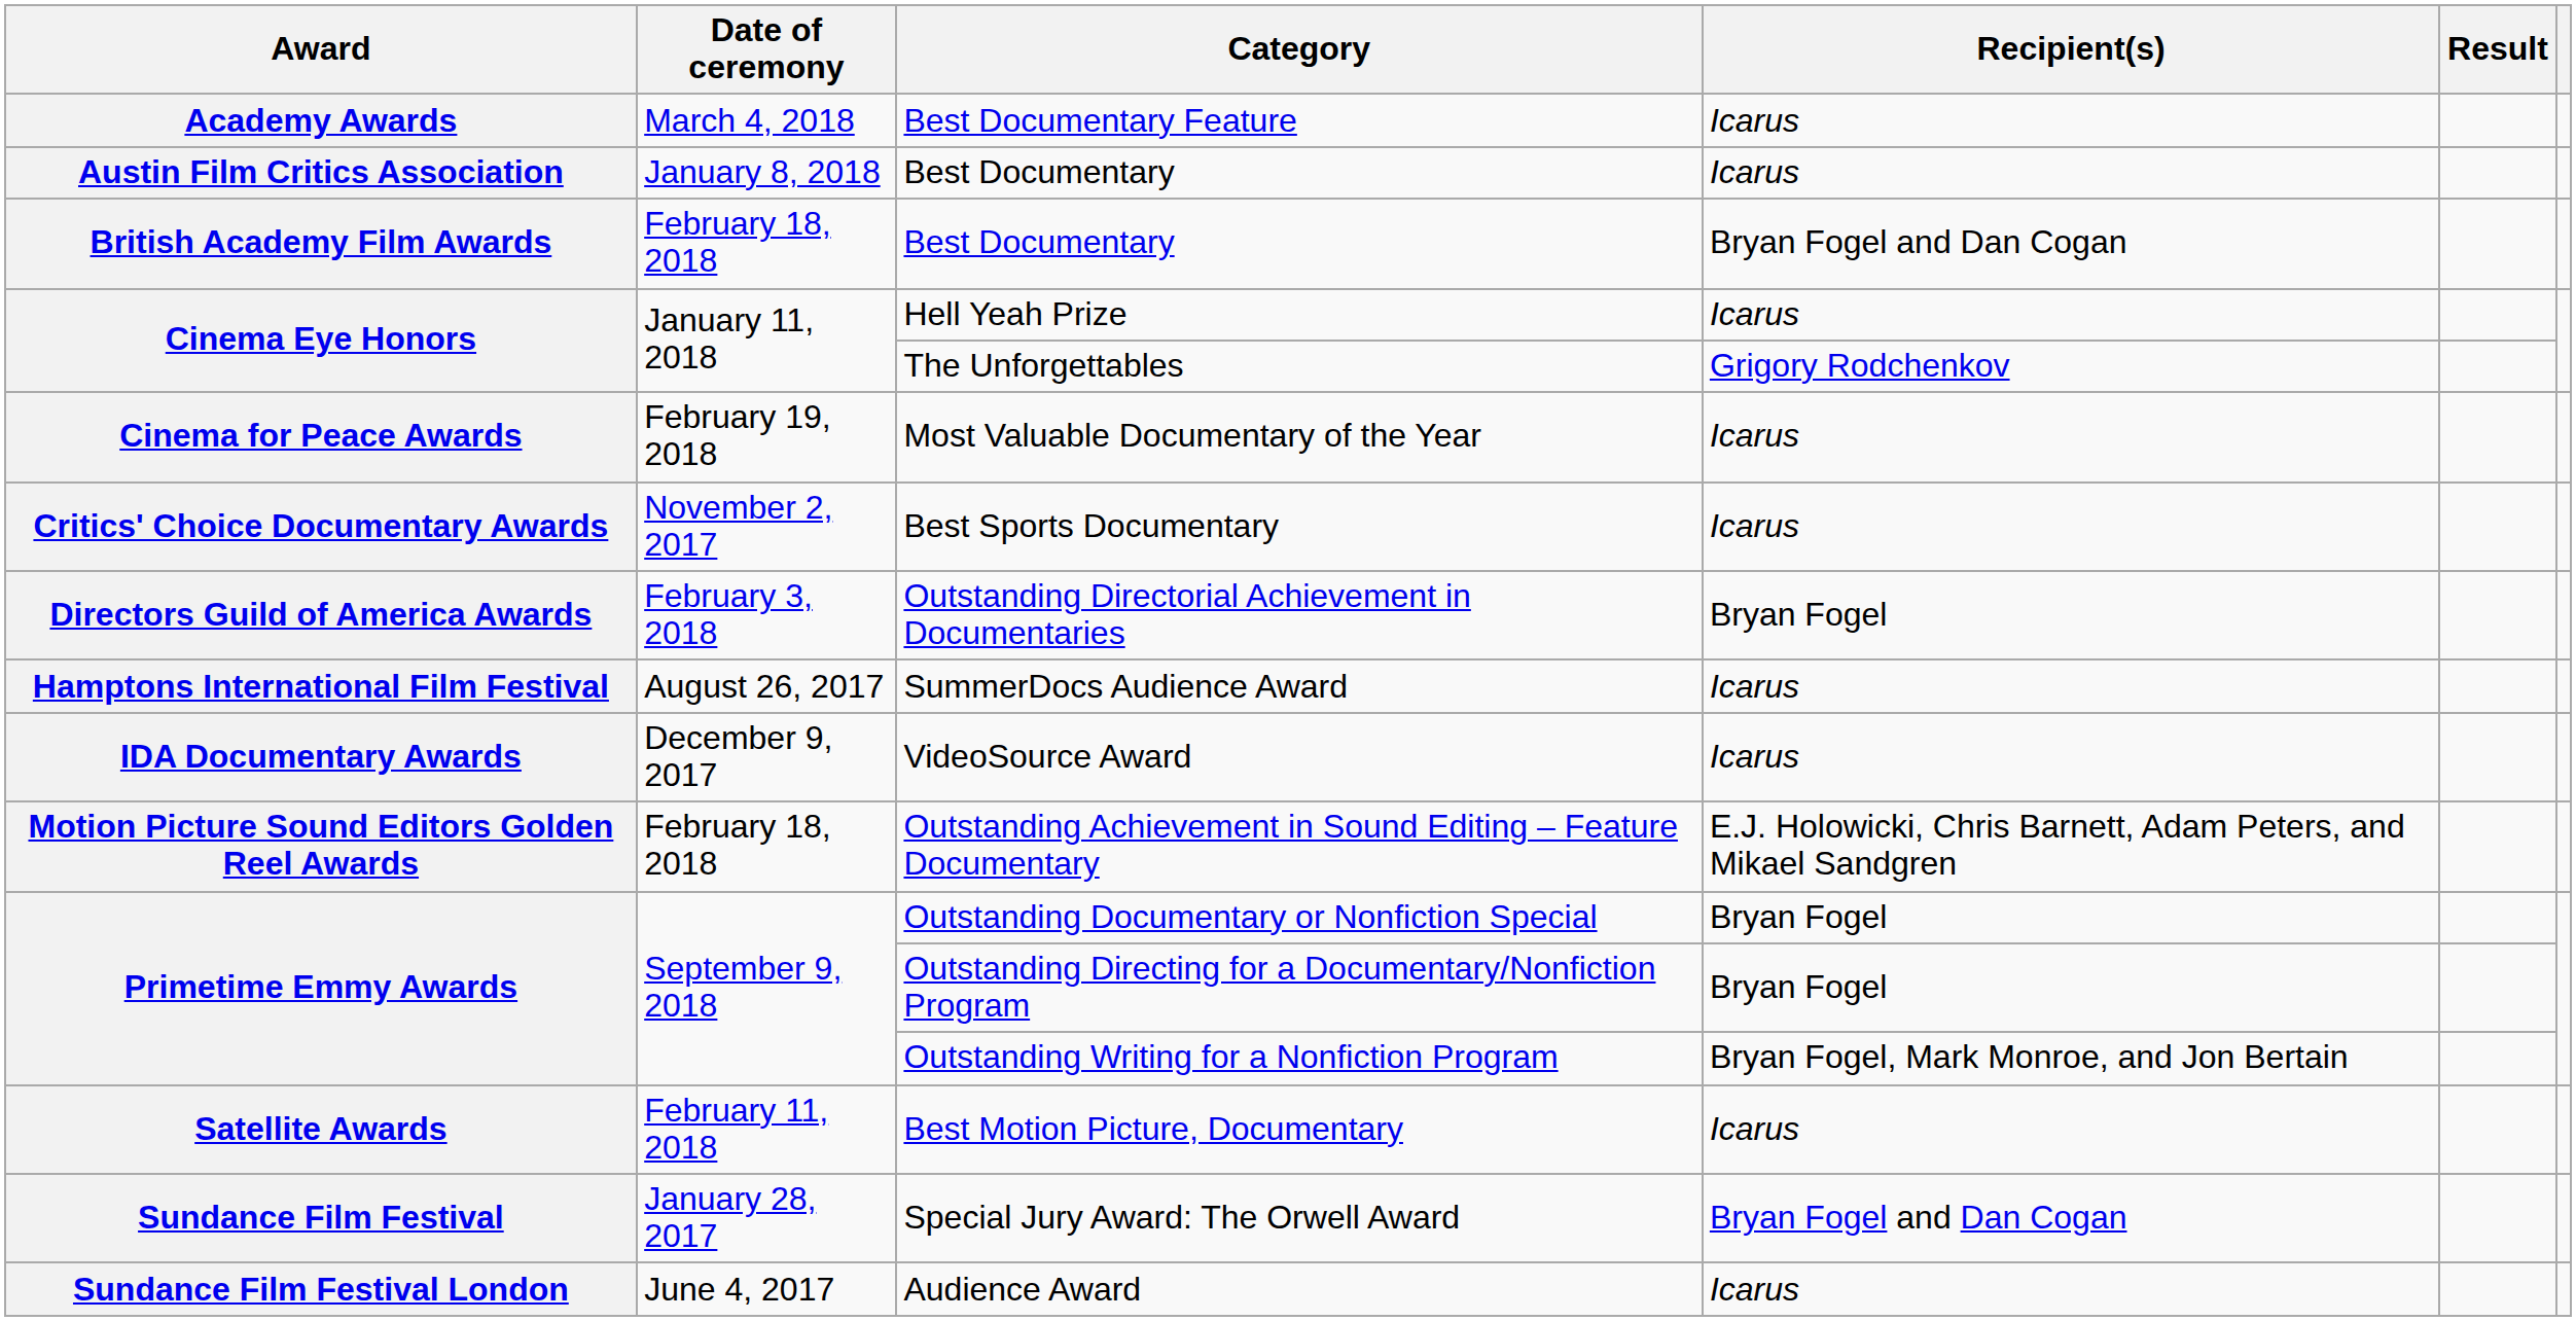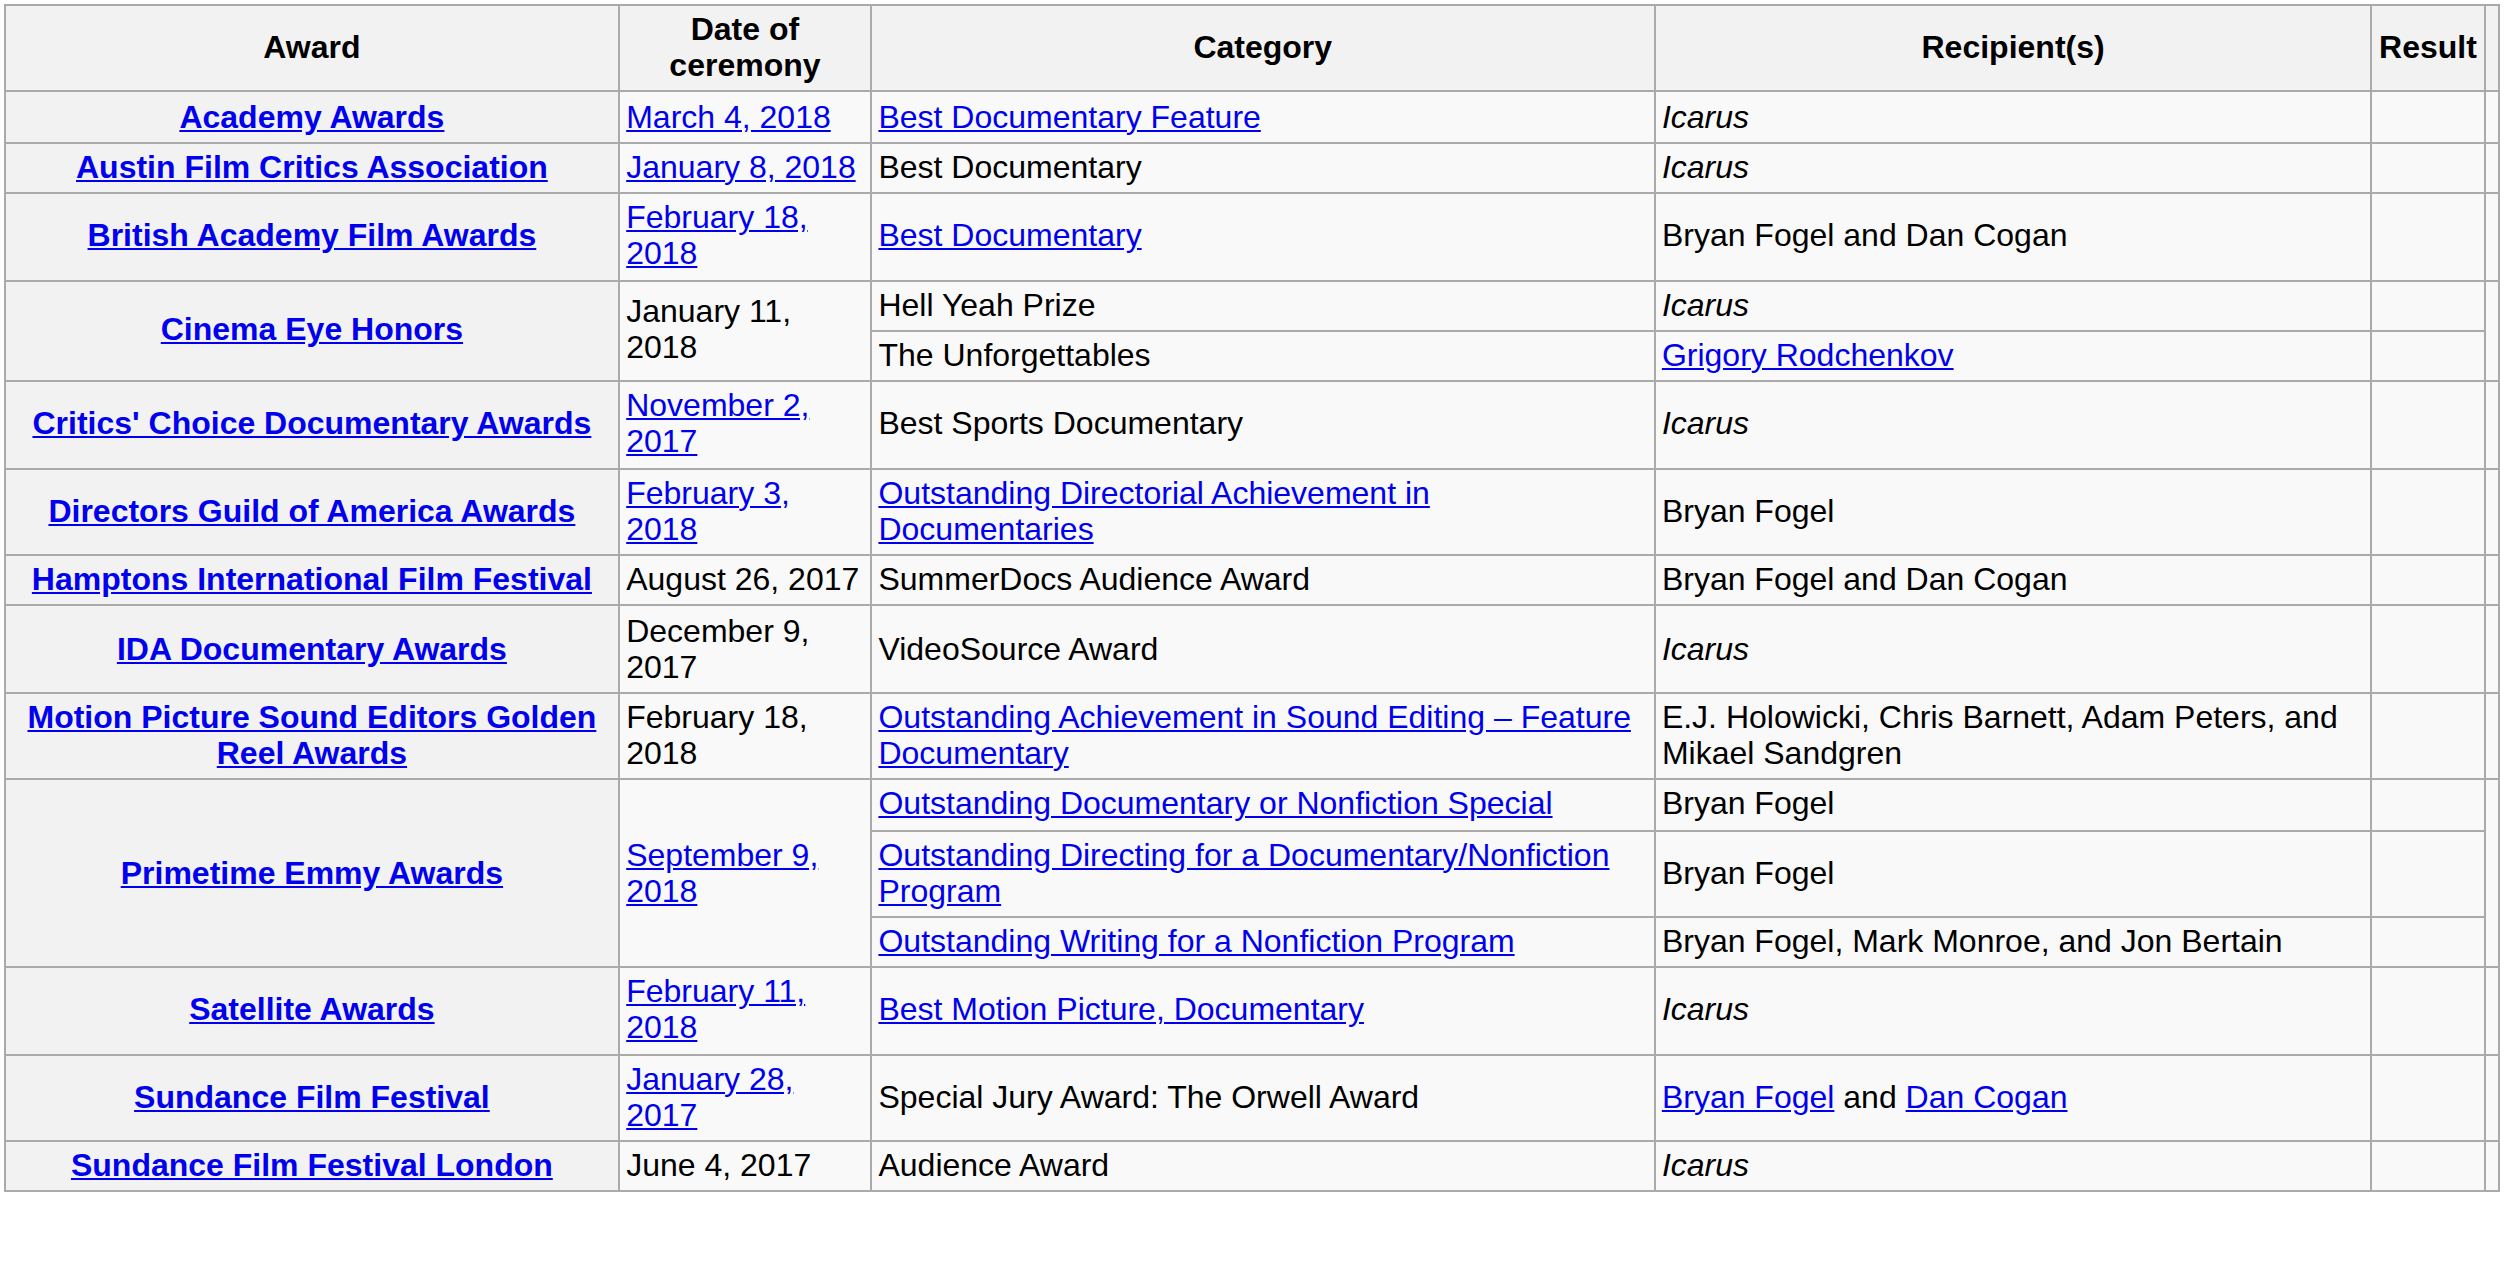- row: Cinema for Peace Awards | February 19, 2018 | Most Valuable Documentary of the Year | Icarus
SummerDocs Audience Award | Recipient(s): Icarus -> Bryan Fogel and Dan Cogan
